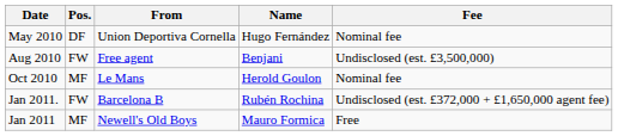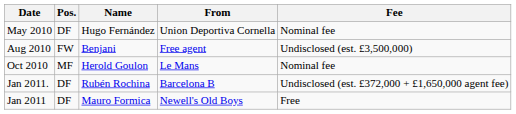columns swapped: Name <-> From
Jan 2011. | Pos.: FW -> DF
Jan 2011 | Pos.: MF -> DF
